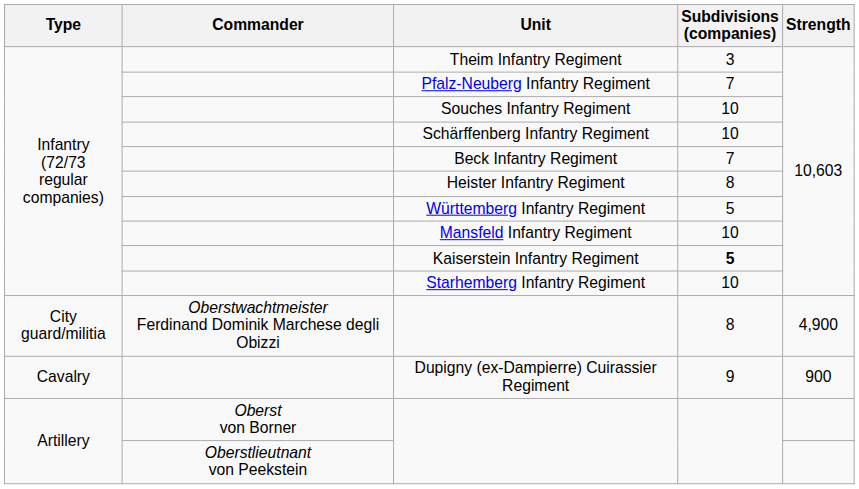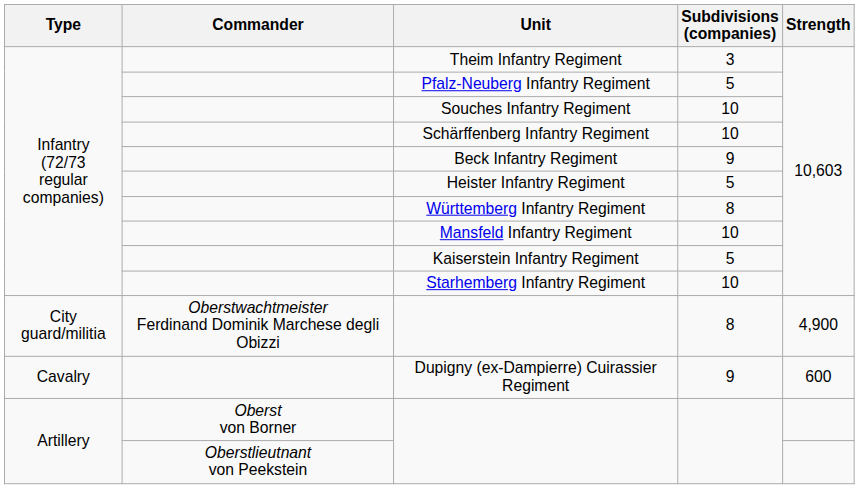Pfalz-Neuberg Infantry Regiment | Subdivisions (companies): 7 -> 5
Beck Infantry Regiment | Subdivisions (companies): 7 -> 9
Heister Infantry Regiment | Subdivisions (companies): 8 -> 5
Württemberg Infantry Regiment | Subdivisions (companies): 5 -> 8
Kaiserstein Infantry Regiment | Subdivisions (companies): bold -> normal
Dupigny (ex-Dampierre) Cuirassier Regiment | Strength: 900 -> 600
